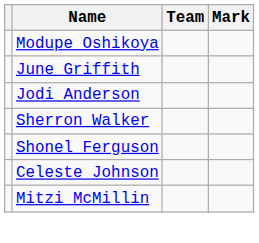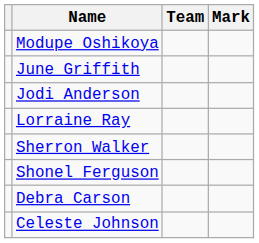+ row: Lorraine Ray
+ row: Debra Carson
- row: Mitzi McMillin
